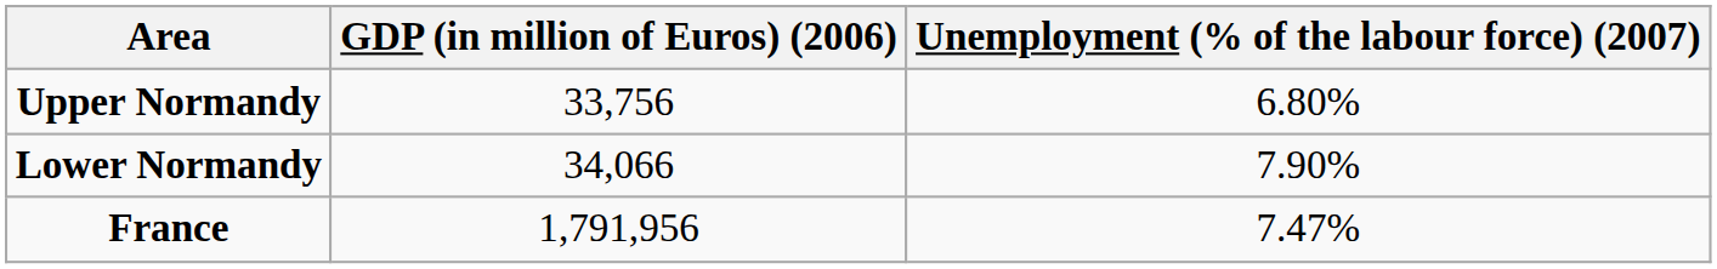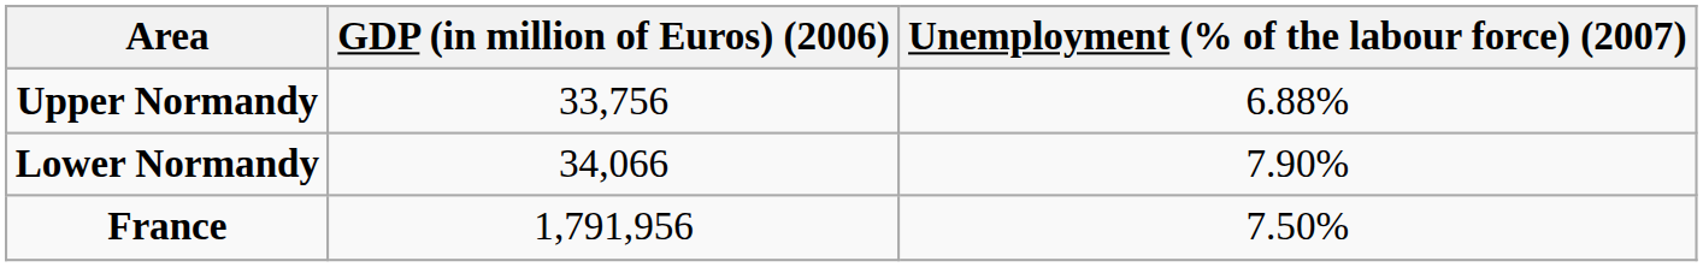Upper Normandy | Unemployment (% of the labour force) (2007): 6.80% -> 6.88%
France | Unemployment (% of the labour force) (2007): 7.47% -> 7.50%
